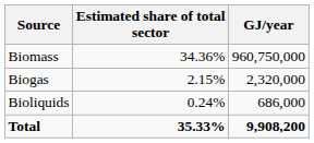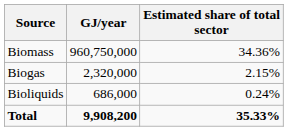columns swapped: GJ/year <-> Estimated share of total sector
